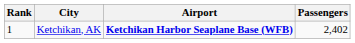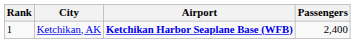Ketchikan, AK | Passengers: 2,402 -> 2,400
